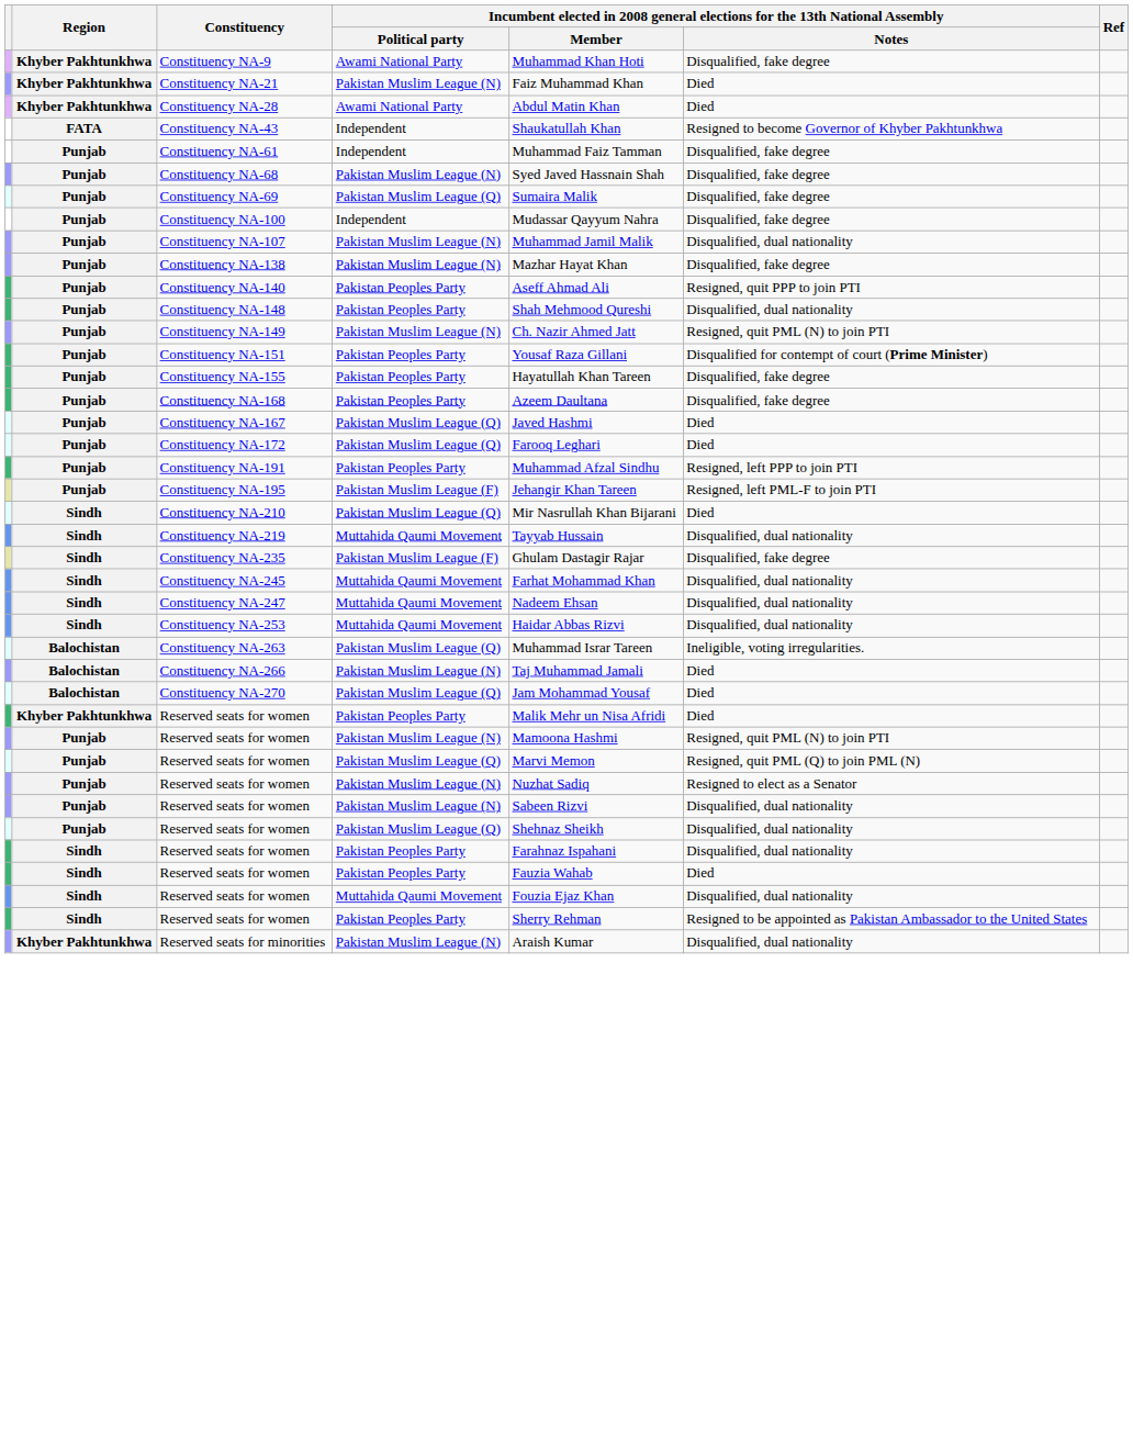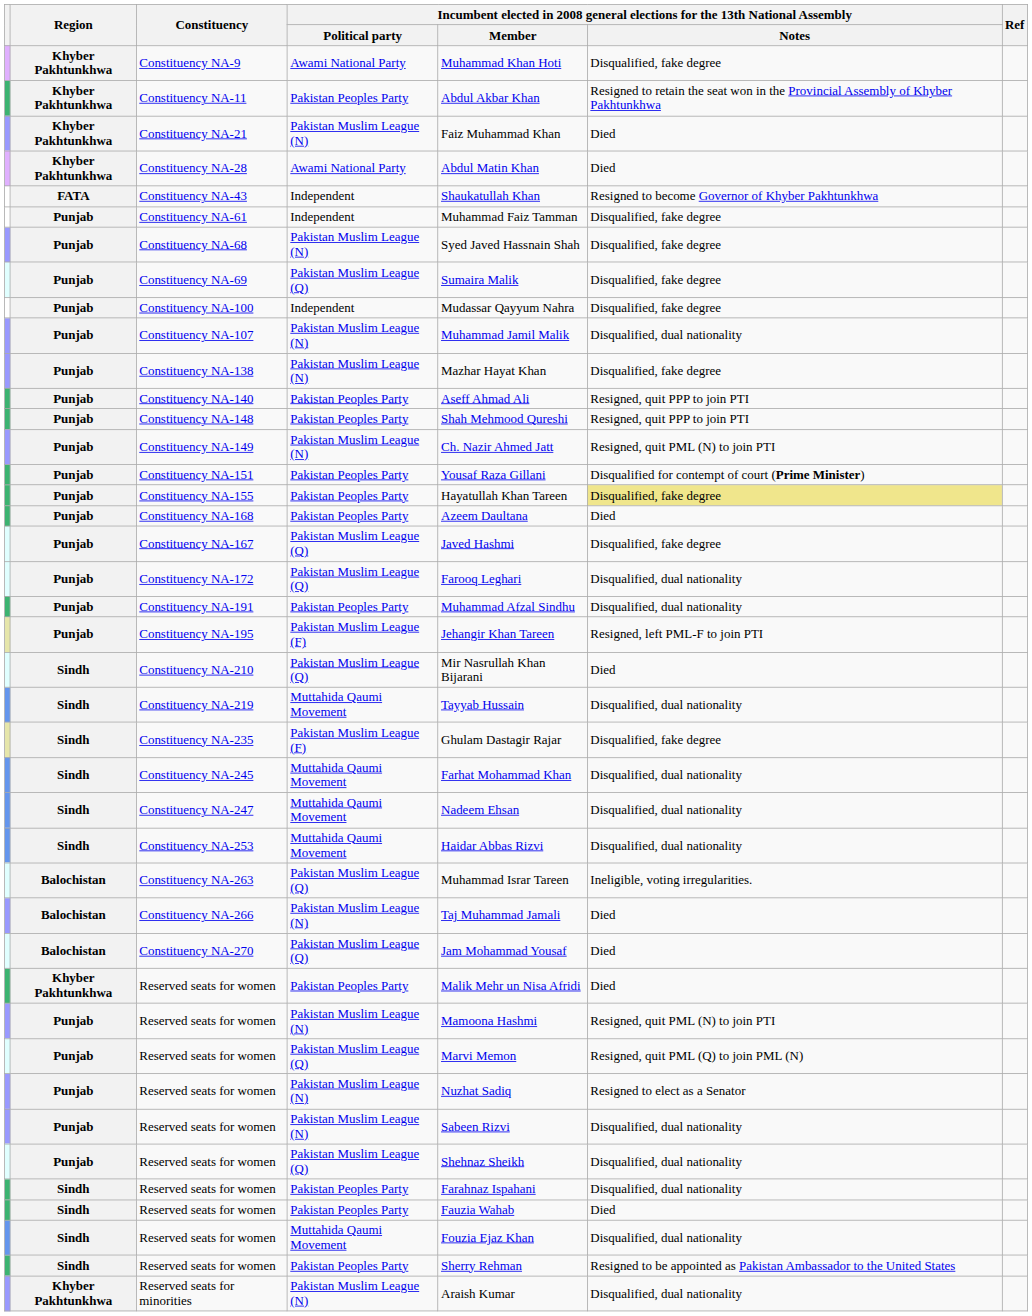+ row: Khyber Pakhtunkhwa | Constituency NA-11 | Pakistan Peoples Party | Abdul Akbar Khan | Resigned to retain the seat won in the Provincial Assembly of Khyber Pakhtunkhwa
Constituency NA-148 | column 6: Disqualified, dual nationality -> Resigned, quit PPP to join PTI
Constituency NA-155 | column 6: no background -> khaki background
Constituency NA-168 | column 6: Disqualified, fake degree -> Died
Constituency NA-167 | column 6: Died -> Disqualified, fake degree
Constituency NA-172 | column 6: Died -> Disqualified, dual nationality
Constituency NA-191 | column 6: Resigned, left PPP to join PTI -> Disqualified, dual nationality
